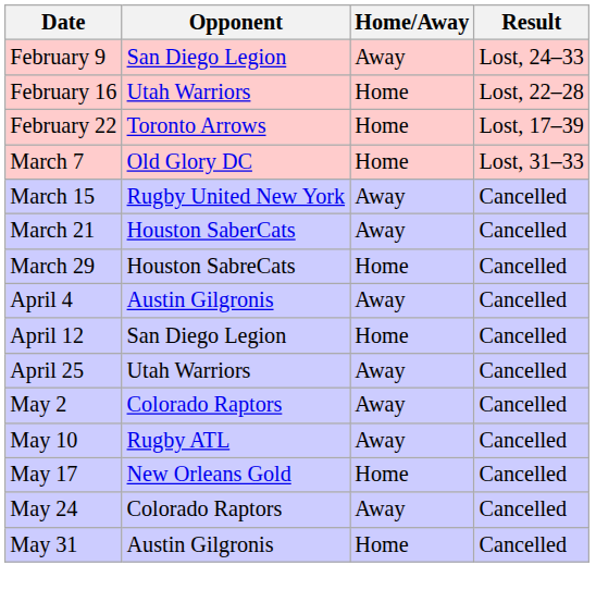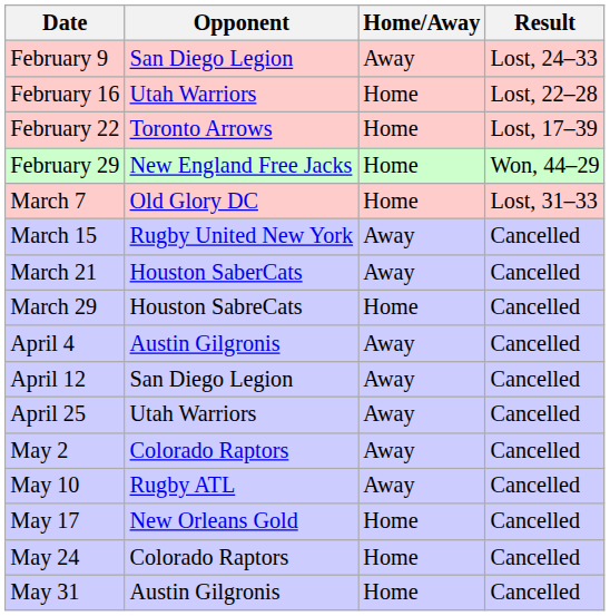+ row: February 29 | New England Free Jacks | Home | Won, 44–29
April 12 | Home/Away: Home -> Away
May 24 | Home/Away: Away -> Home
